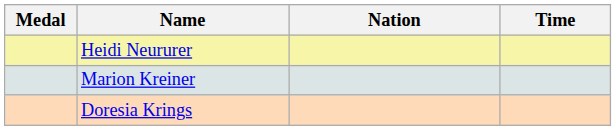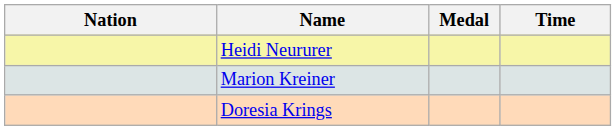columns swapped: Medal <-> Nation
